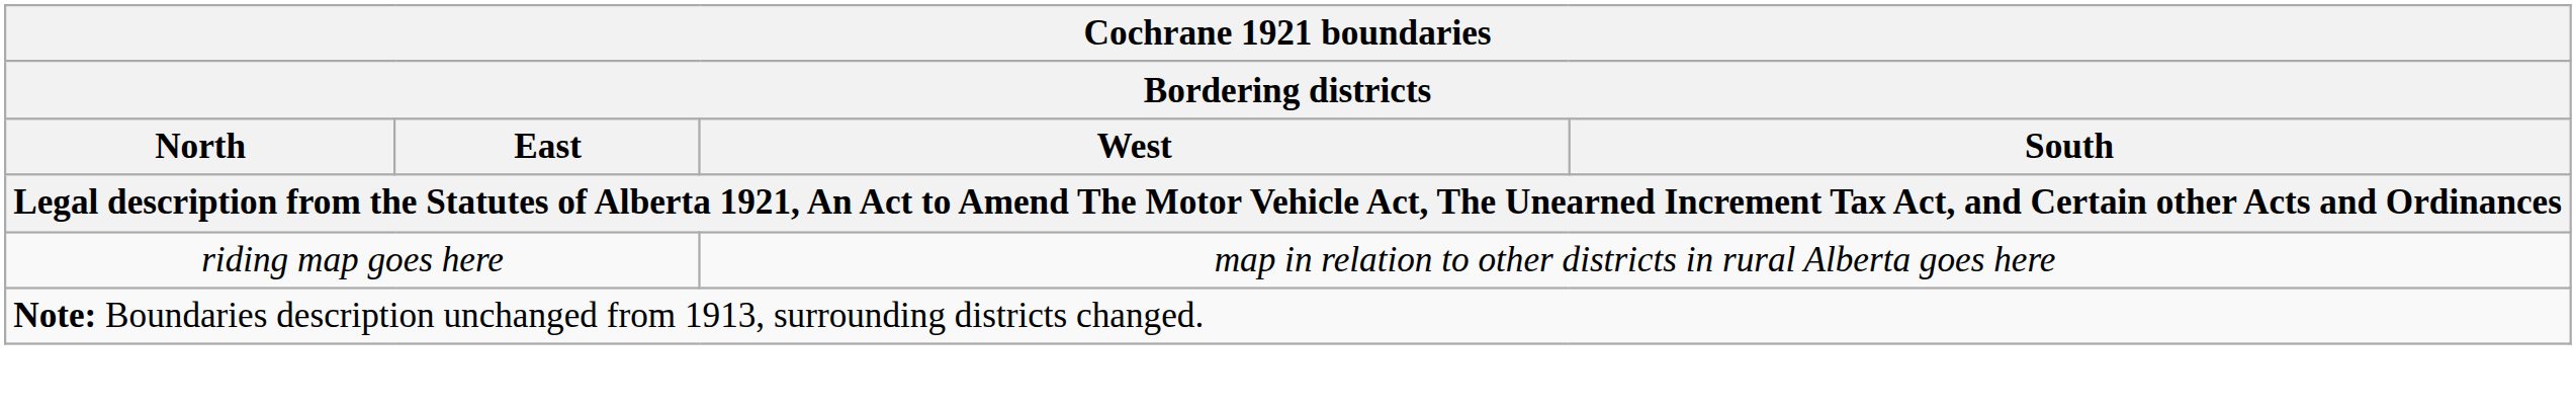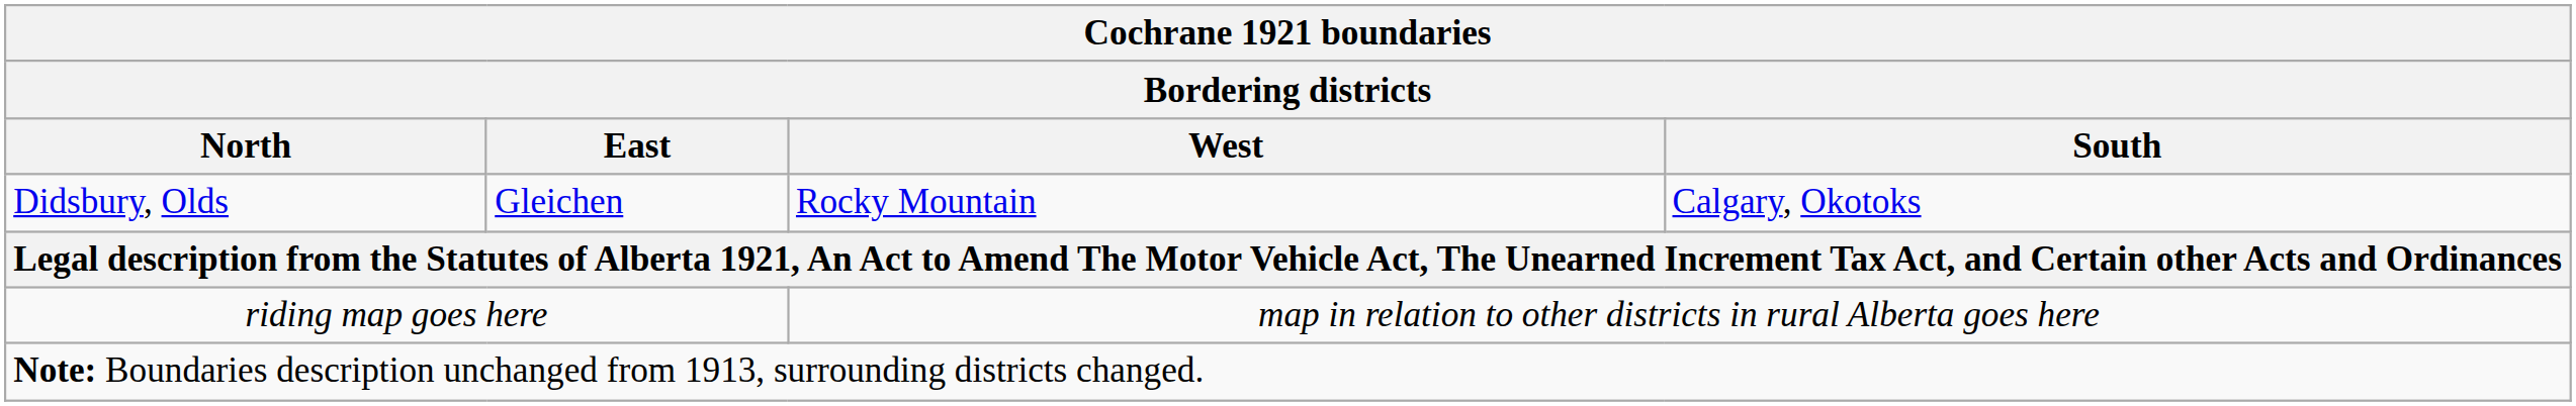+ row: Didsbury, Olds | Gleichen | Rocky Mountain | Calgary, Okotoks
